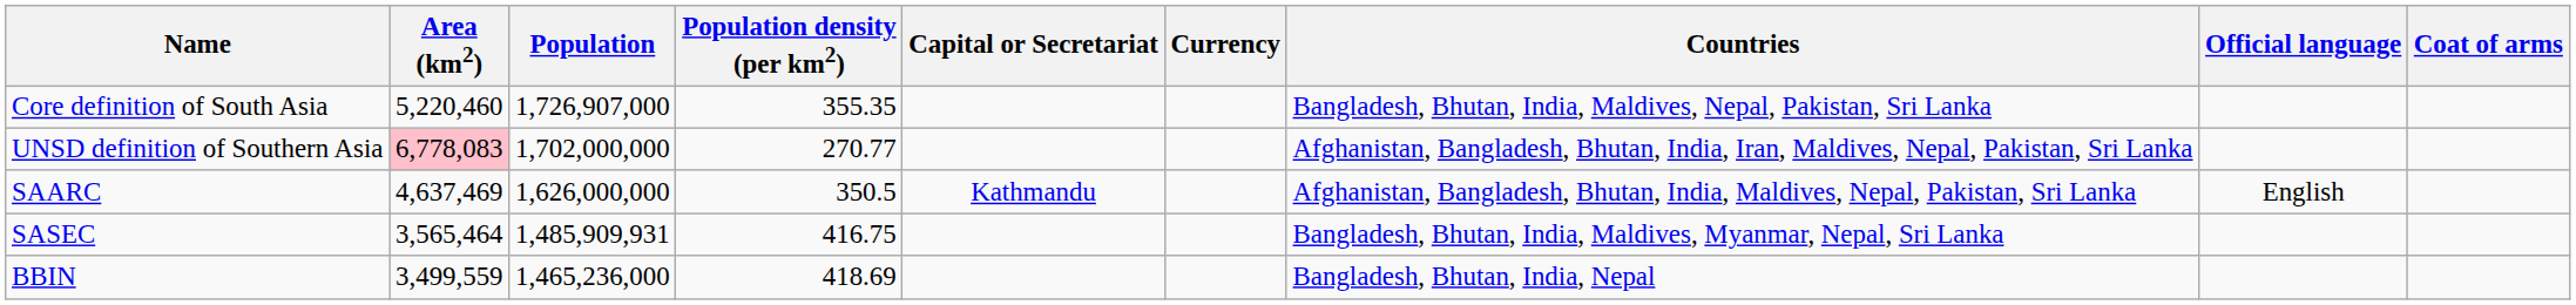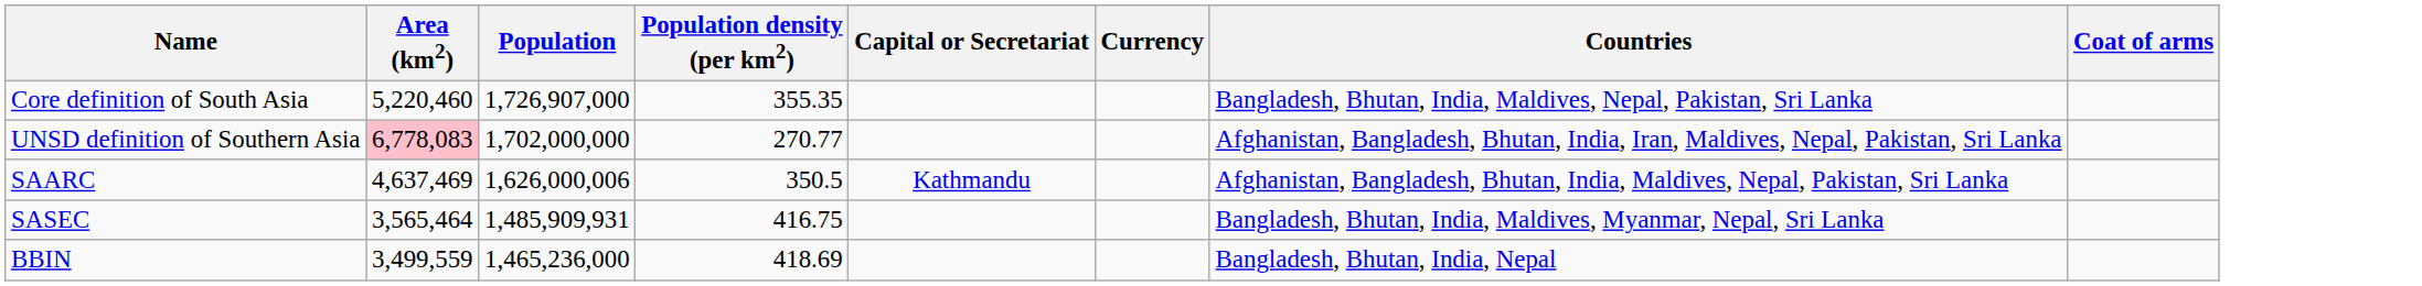- column: Official language | English
SAARC | Population: 1,626,000,000 -> 1,626,000,006
